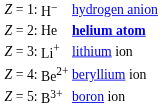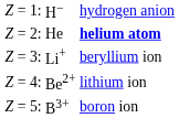Li+ | column 3: lithium ion -> beryllium ion
Be2+ | column 3: beryllium ion -> lithium ion
